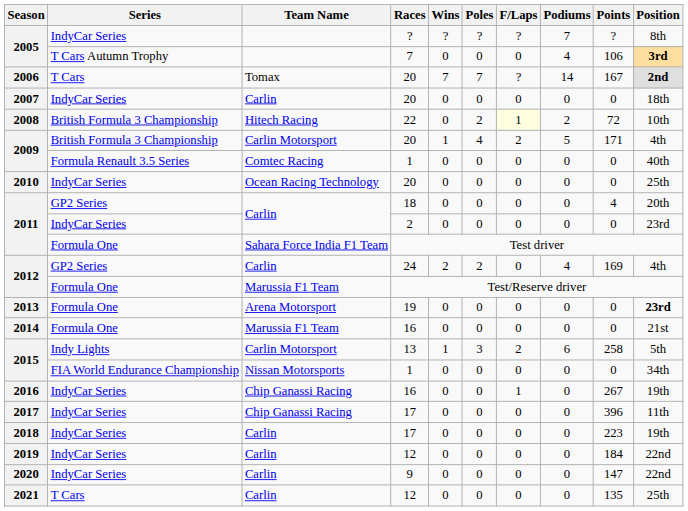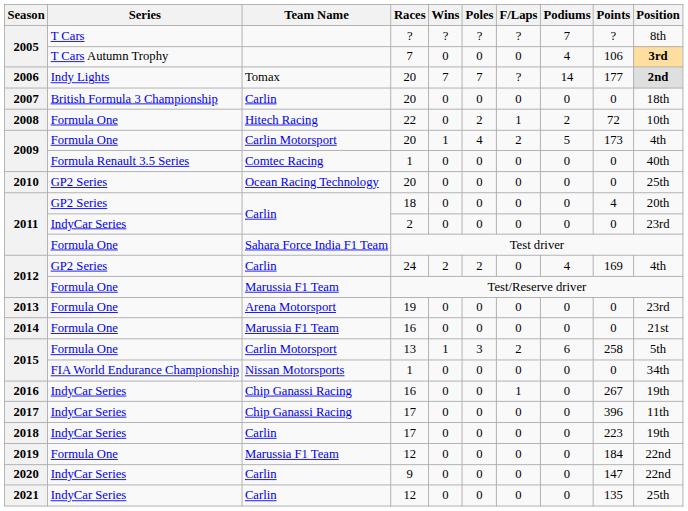2005 / ? | Series: IndyCar Series -> T Cars
2006 | Series: T Cars -> Indy Lights
2006 | Points: 167 -> 177
2007 | Series: IndyCar Series -> British Formula 3 Championship
2008 | Series: British Formula 3 Championship -> Formula One
2008 | F/Laps: lightyellow background -> no background
2009 / 20 | Series: British Formula 3 Championship -> Formula One
2009 / 20 | Points: 171 -> 173
2010 | Series: IndyCar Series -> GP2 Series
2013 | Position: bold -> normal
2015 / 13 | Series: Indy Lights -> Formula One
2019 | Series: IndyCar Series -> Formula One
2019 | Team Name: Carlin -> Marussia F1 Team
2021 | Series: T Cars -> IndyCar Series
